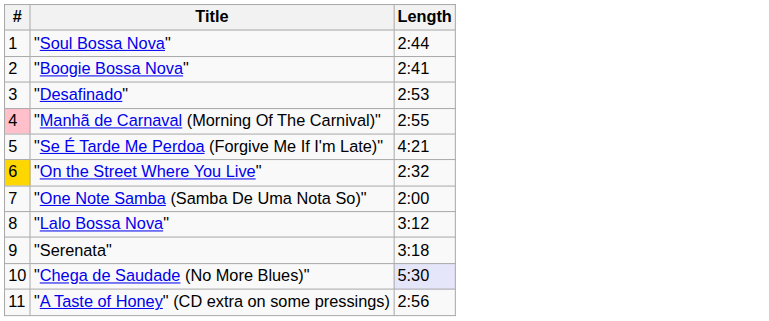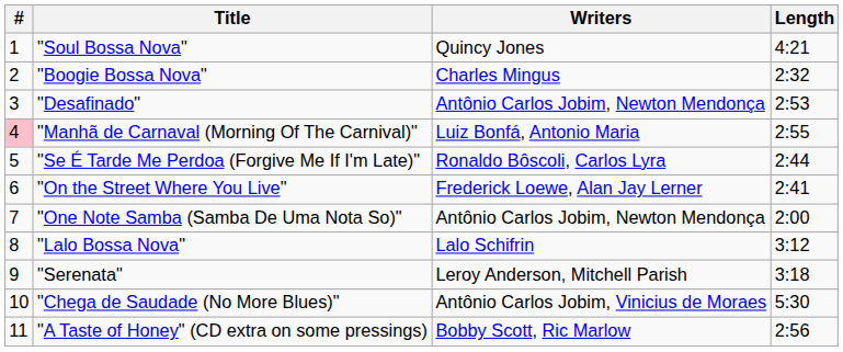+ column: Writers | Quincy Jones | Charles Mingus | Antônio Carlos Jobim, Newton Mendonça | Luiz Bonfá, Antonio Maria | Ronaldo Bôscoli, Carlos Lyra | Frederick Loewe, Alan Jay Lerner | Antônio Carlos Jobim, Newton Mendonça | Lalo Schifrin | Leroy Anderson, Mitchell Parish | Antônio Carlos Jobim, Vinicius de Moraes | Bobby Scott, Ric Marlow
"Soul Bossa Nova" | Length: 2:44 -> 4:21
"Boogie Bossa Nova" | Length: 2:41 -> 2:32
"Se É Tarde Me Perdoa (Forgive Me If I'm Late)" | Length: 4:21 -> 2:44
"On the Street Where You Live" | #: gold background -> no background
"On the Street Where You Live" | Length: 2:32 -> 2:41
"Chega de Saudade (No More Blues)" | Length: lavender background -> no background
